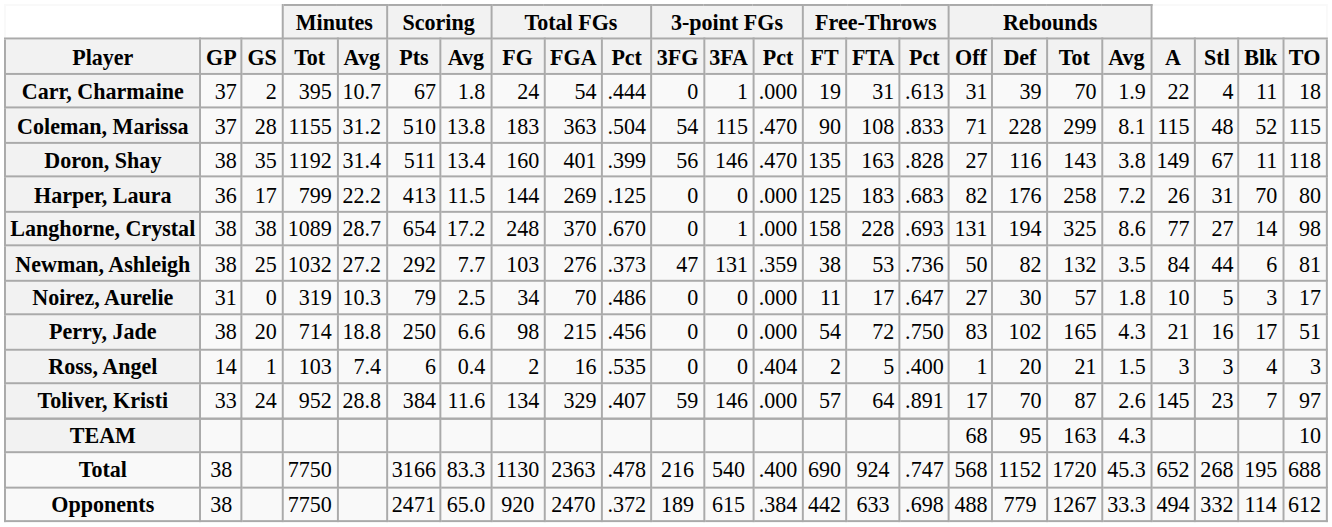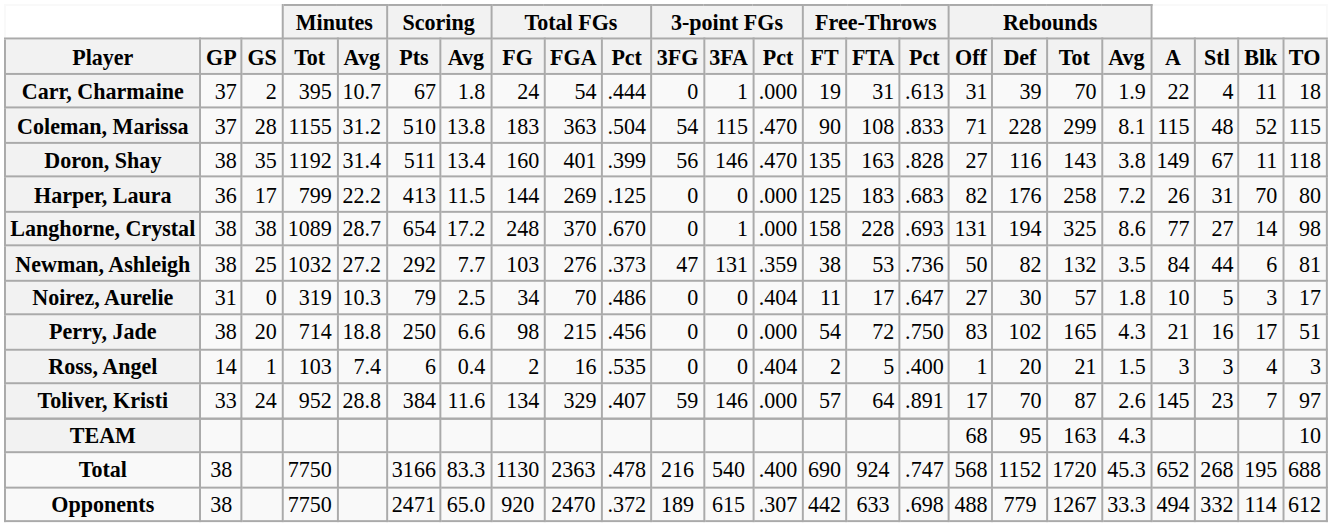Noirez, Aurelie | 3-point FGs / Pct: .000 -> .404
Opponents | 3-point FGs / Pct: .384 -> .307
